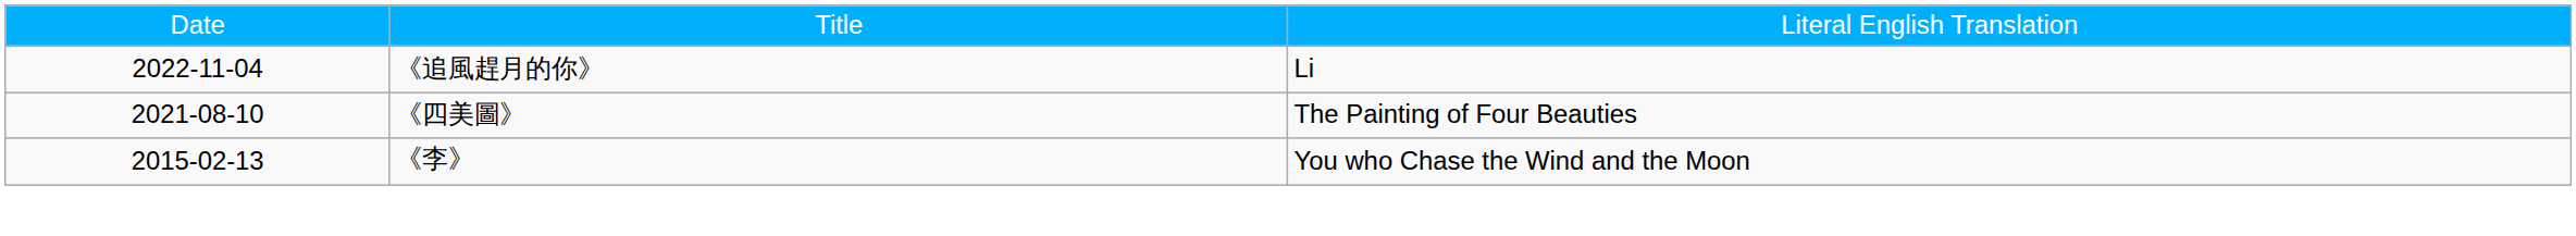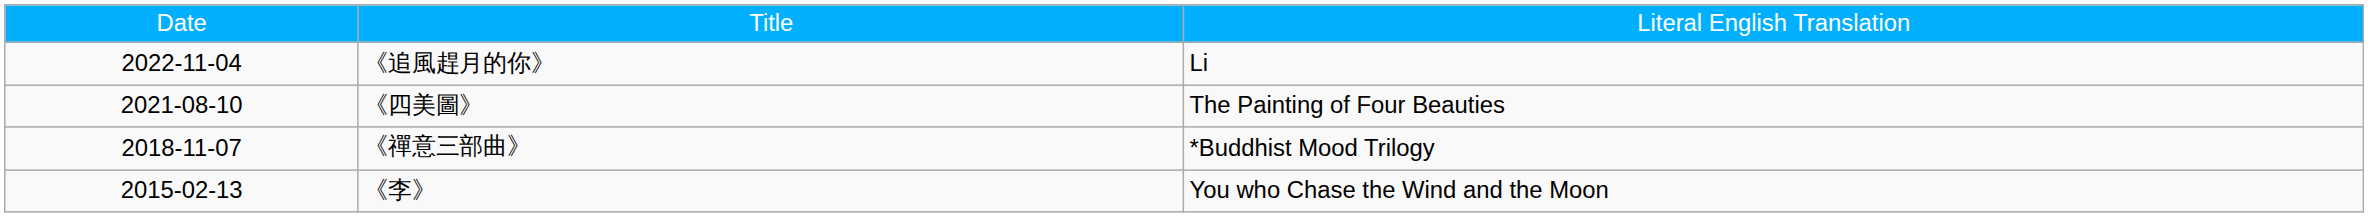+ row: 2018-11-07 | 《禪意三部曲》 | *Buddhist Mood Trilogy
